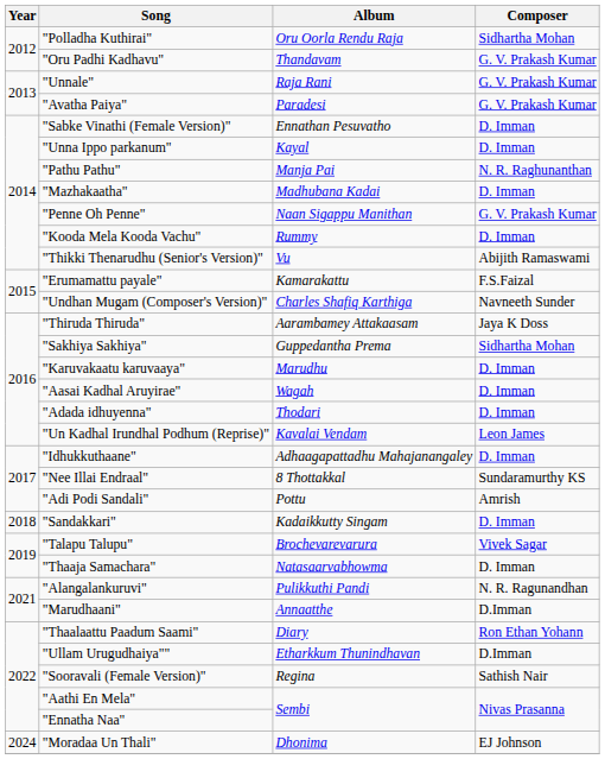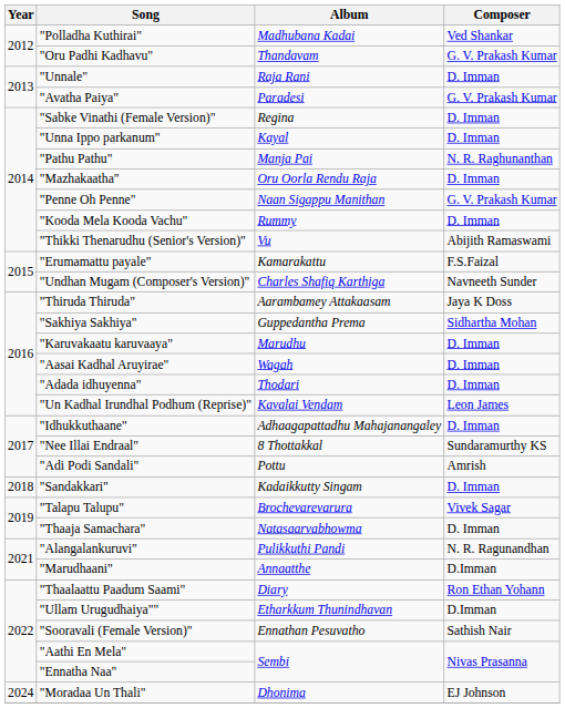"Polladha Kuthirai" | Album: Oru Oorla Rendu Raja -> Madhubana Kadai
"Polladha Kuthirai" | Composer: Sidhartha Mohan -> Ved Shankar
"Unnale" | Composer: G. V. Prakash Kumar -> D. Imman
"Sabke Vinathi (Female Version)" | Album: Ennathan Pesuvatho -> Regina
"Mazhakaatha" | Album: Madhubana Kadai -> Oru Oorla Rendu Raja
"Sooravali (Female Version)" | Album: Regina -> Ennathan Pesuvatho
